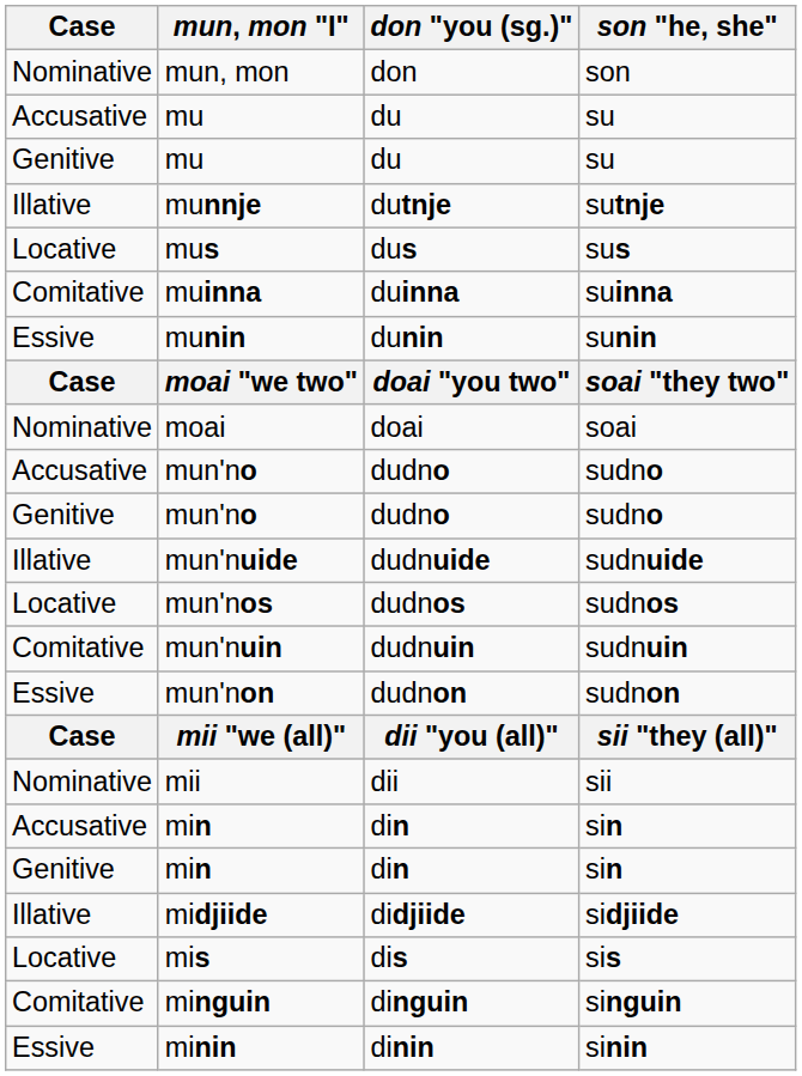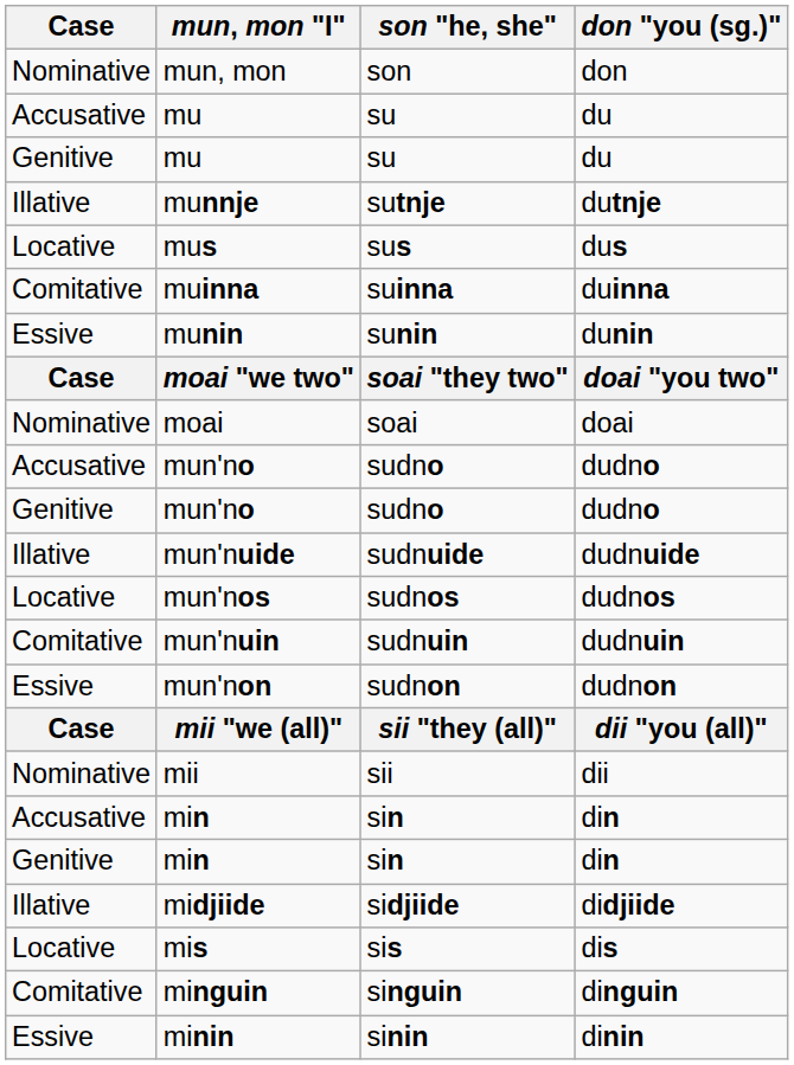columns swapped: don "you (sg.)" <-> son "he, she"
